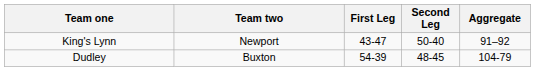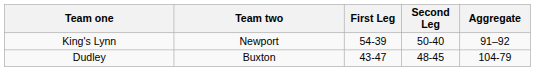King's Lynn | First Leg: 43-47 -> 54-39
Dudley | First Leg: 54-39 -> 43-47
